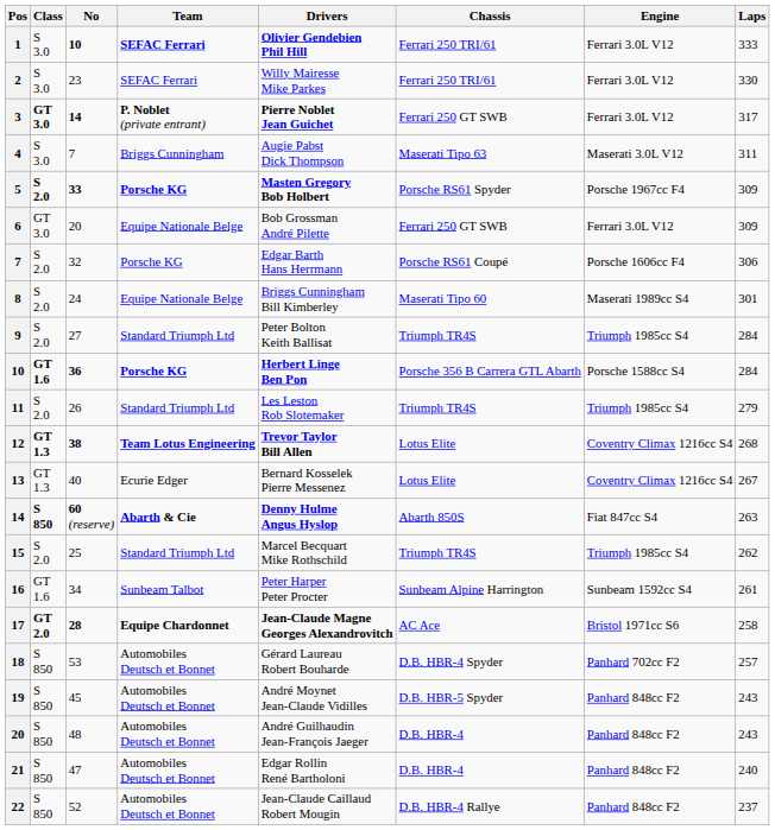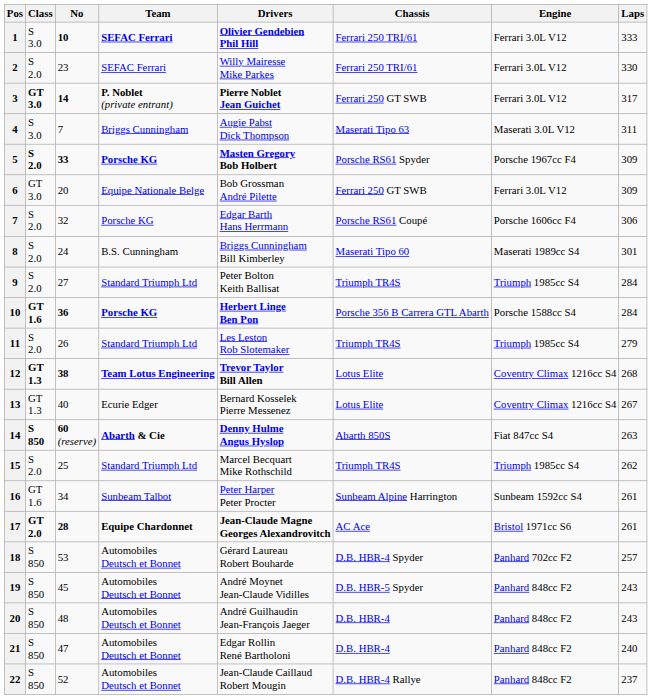2 | Class: S 3.0 -> S 2.0
8 | Team: Equipe Nationale Belge -> B.S. Cunningham
17 | Laps: 258 -> 261
